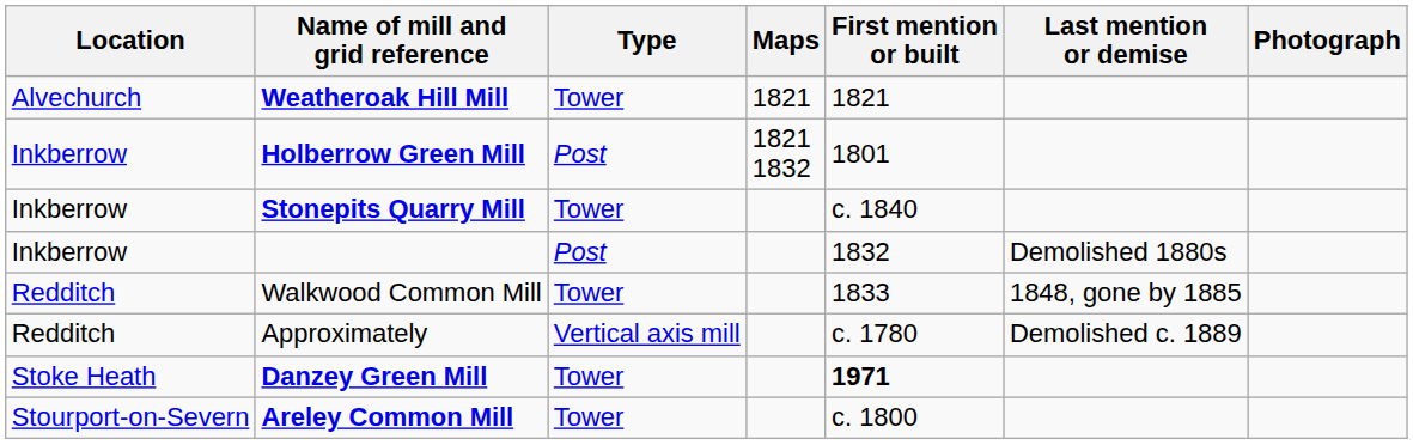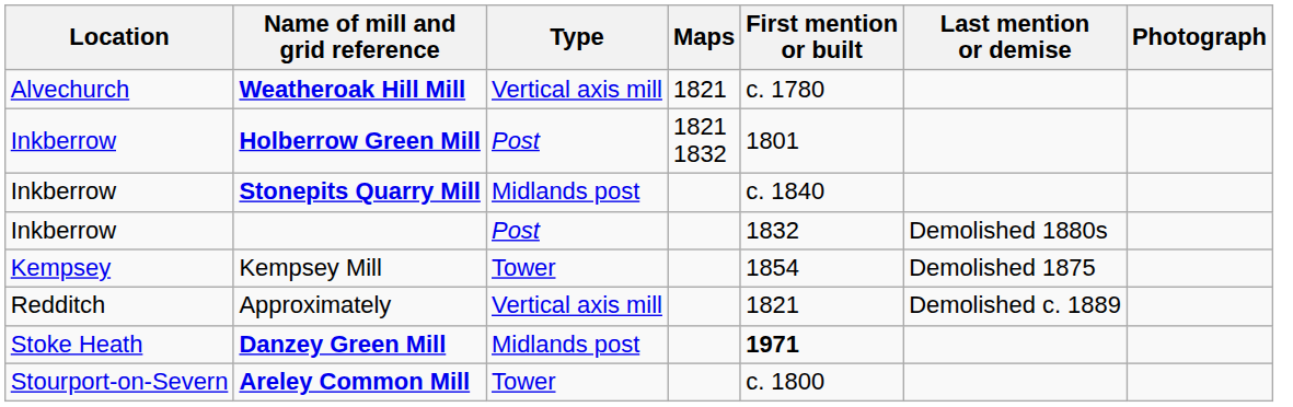Weatheroak Hill Mill | Type: Tower -> Vertical axis mill
Weatheroak Hill Mill | First mention or built: 1821 -> c. 1780
Stonepits Quarry Mill | Type: Tower -> Midlands post
+ row: Kempsey | Kempsey Mill | Tower | 1854 | Demolished 1875
- row: Redditch | Walkwood Common Mill | Tower | 1833 | 1848, gone by 1885
Approximately | First mention or built: c. 1780 -> 1821
Danzey Green Mill | Type: Tower -> Midlands post
